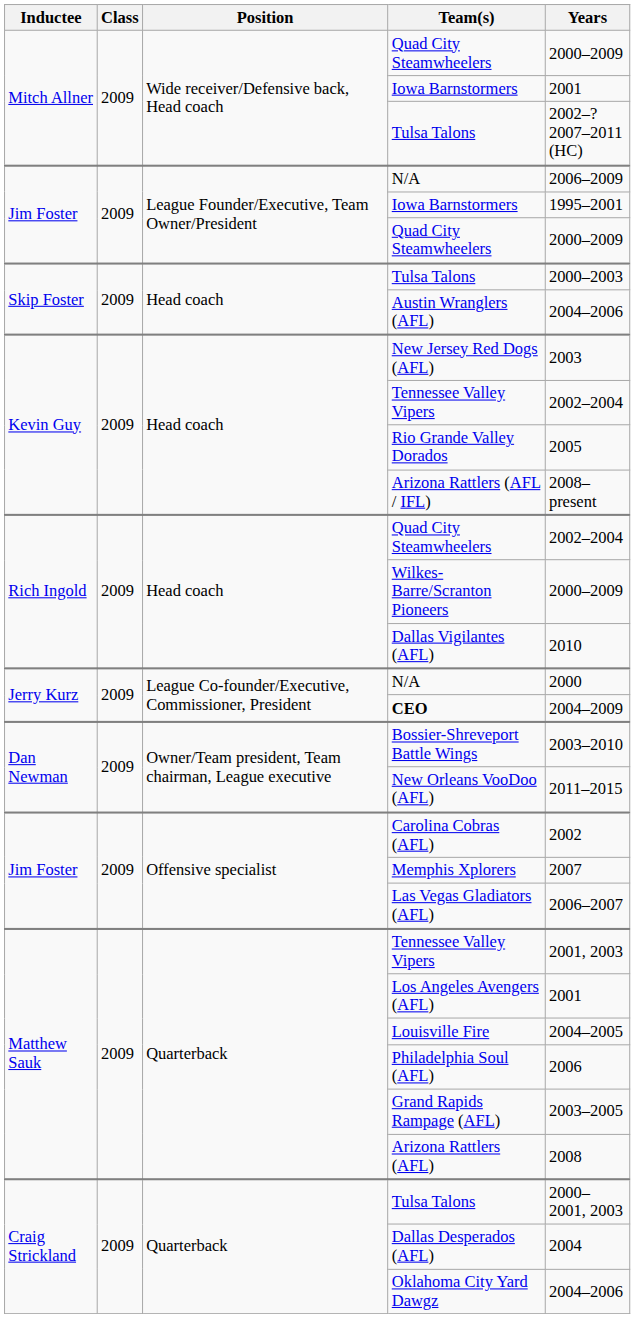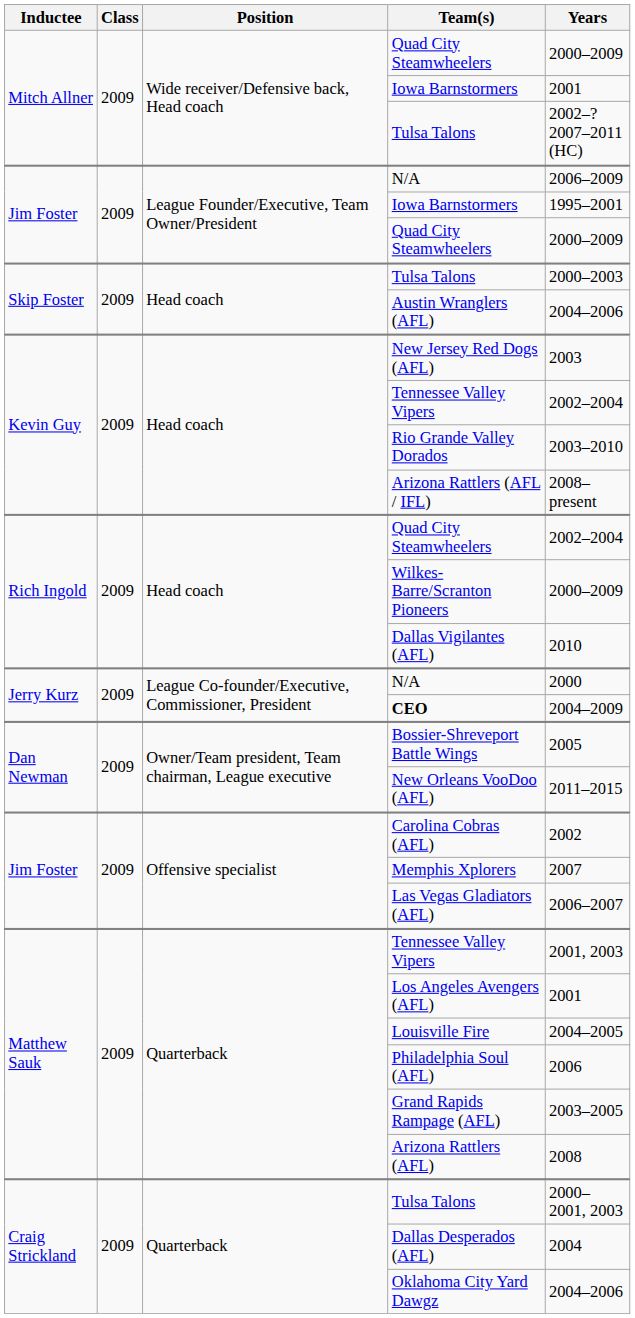Rio Grande Valley Dorados | Years: 2005 -> 2003–2010
Bossier-Shreveport Battle Wings | Years: 2003–2010 -> 2005
